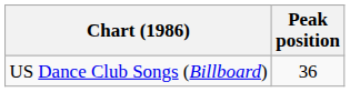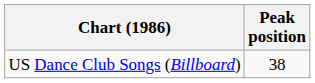US Dance Club Songs (Billboard) | Peak position: 36 -> 38
